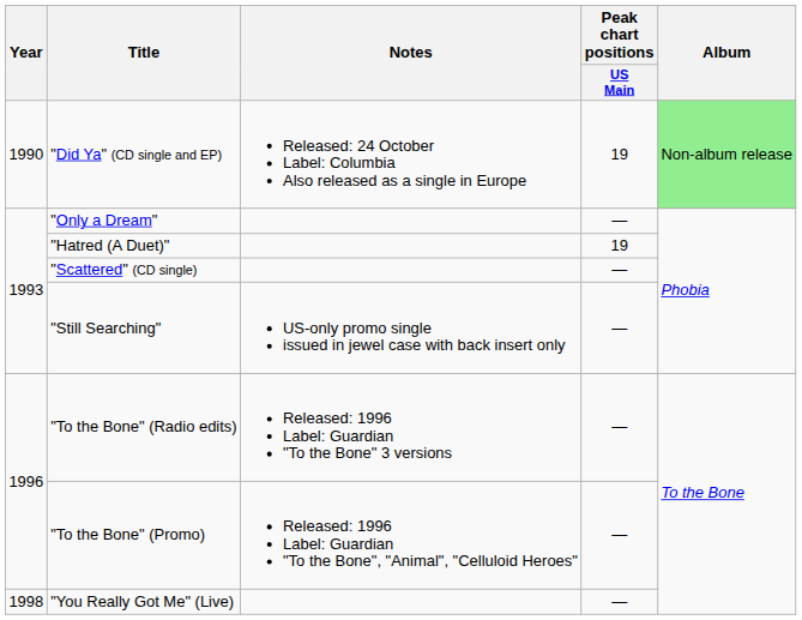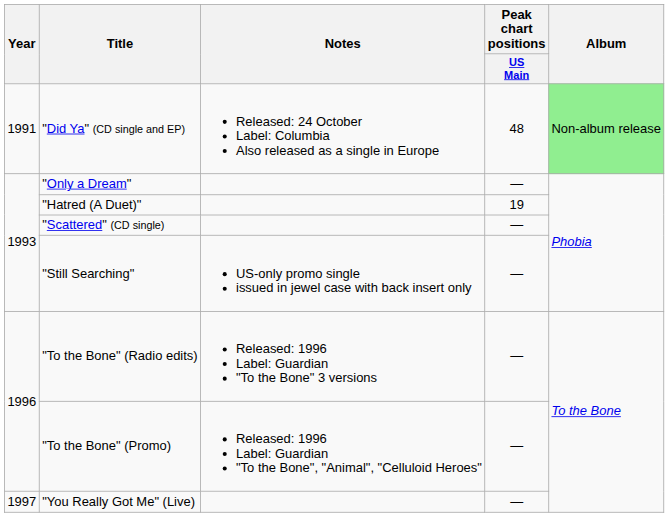"Did Ya" (CD single and EP) | Year: 1990 -> 1991
"Did Ya" (CD single and EP) | Peak chart positions / US Main: 19 -> 48
"You Really Got Me" (Live) | Year: 1998 -> 1997
